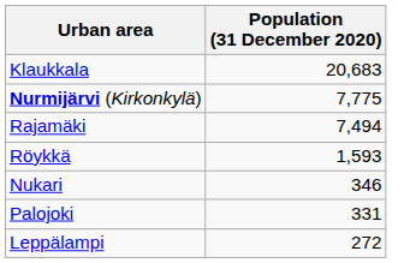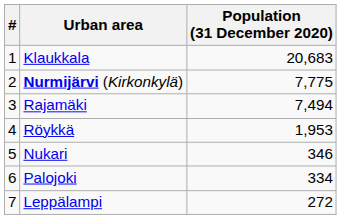+ column: # | 1 | 2 | 3 | 4 | 5 | 6 | 7
Röykkä | Population (31 December 2020): 1,593 -> 1,953
Palojoki | Population (31 December 2020): 331 -> 334
